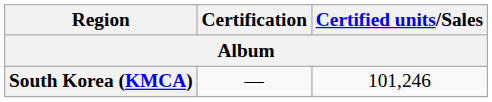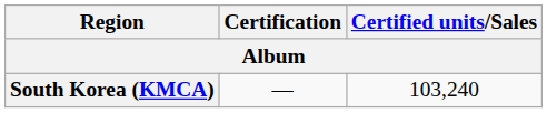South Korea (KMCA) | Certified units/Sales: 101,246 -> 103,240
